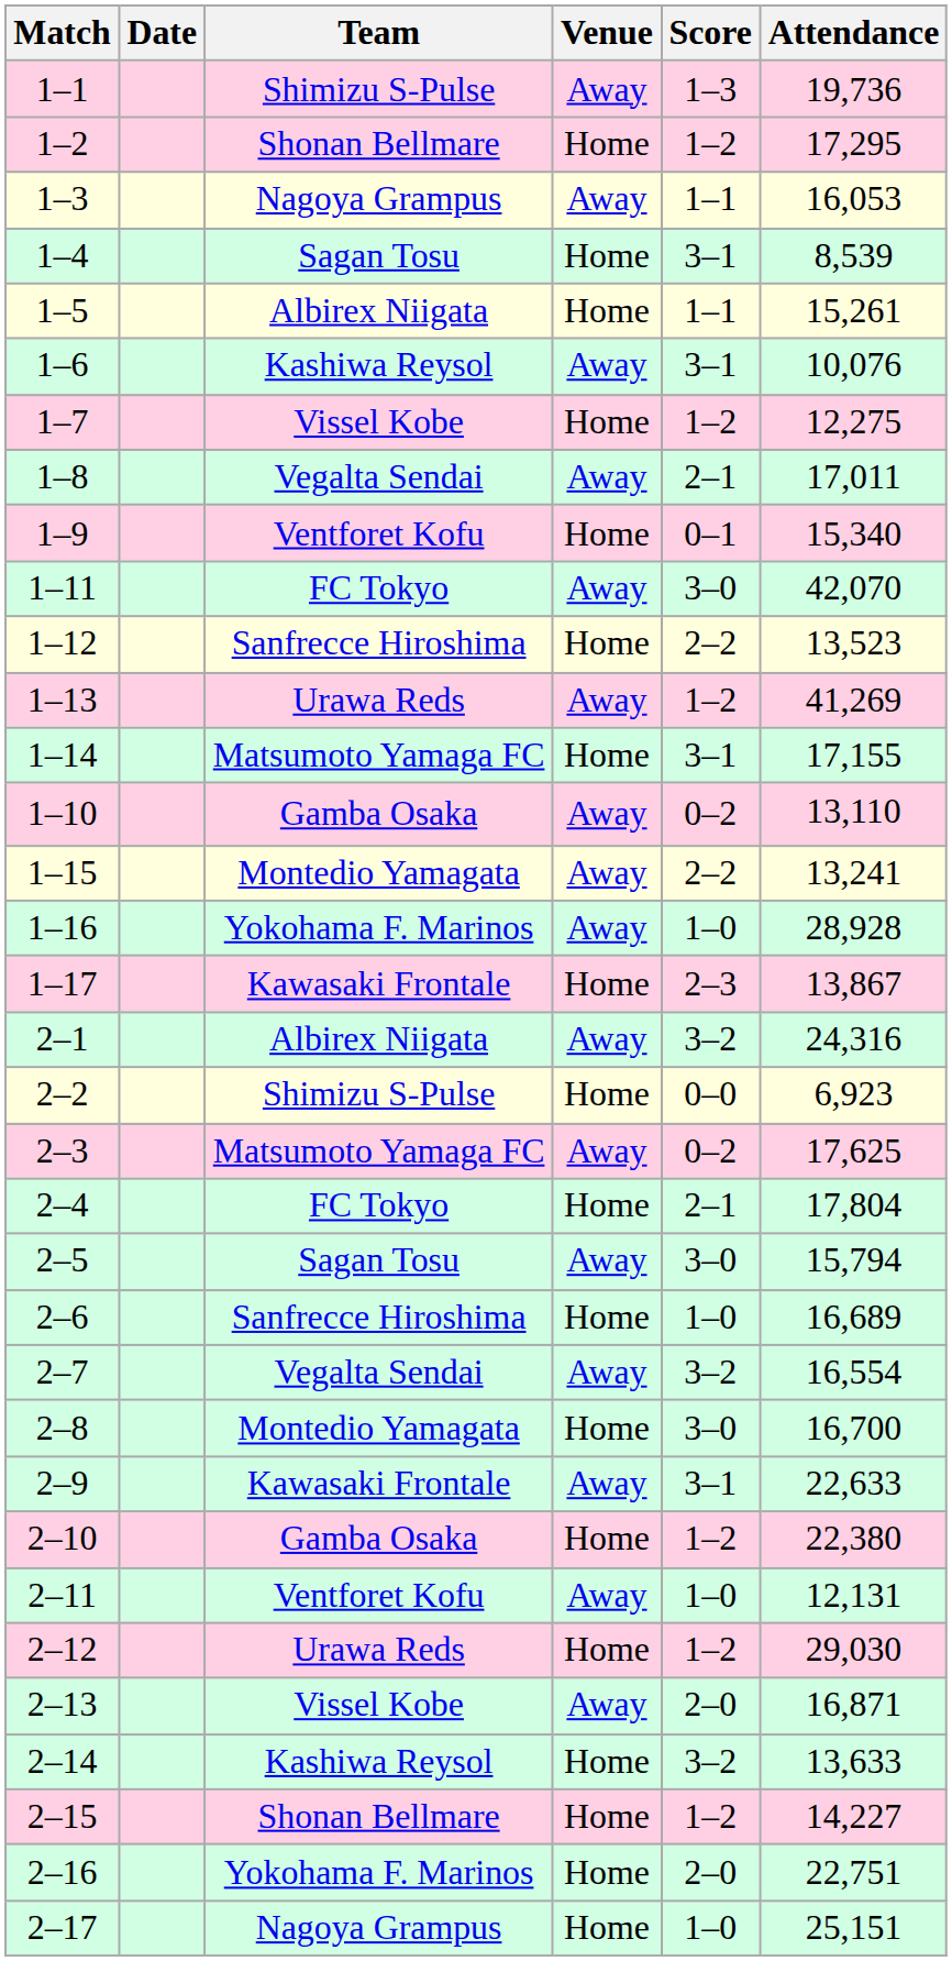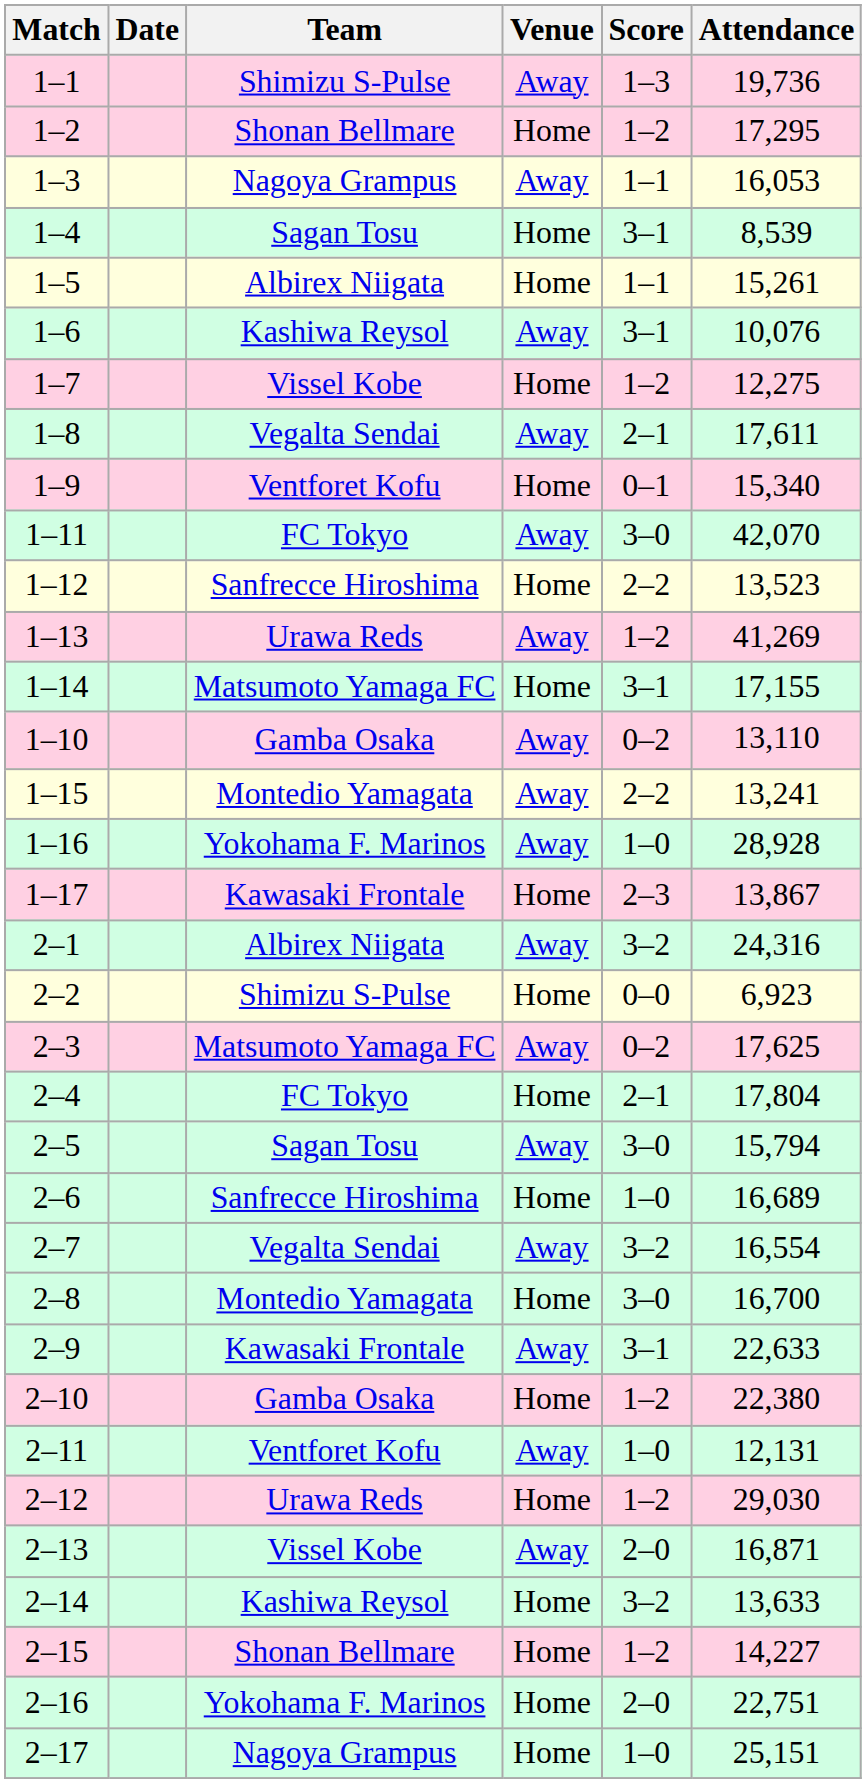1–8 | Attendance: 17,011 -> 17,611
